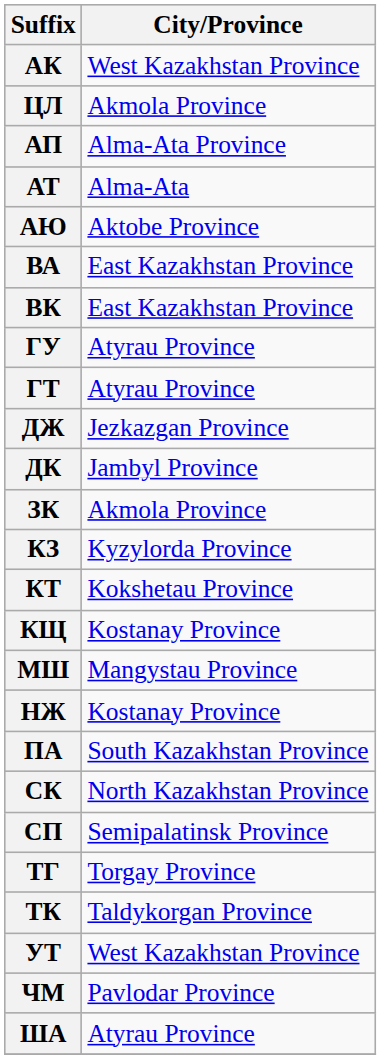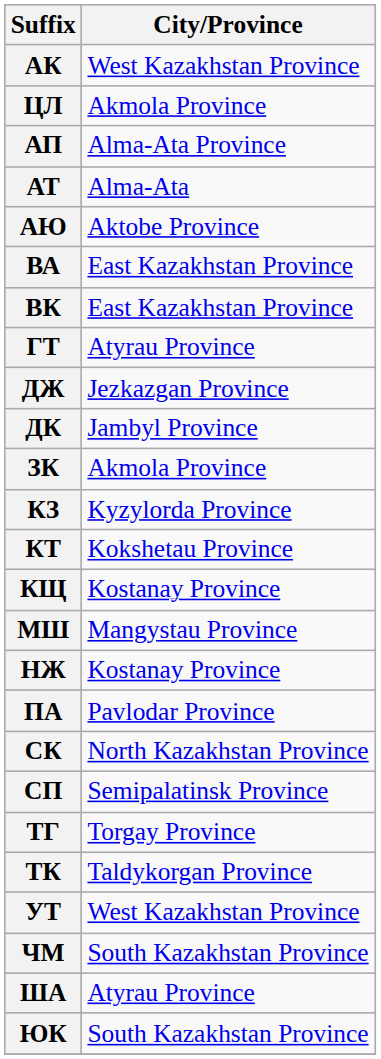- row: ГУ | Atyrau Province
ПА | City/Province: South Kazakhstan Province -> Pavlodar Province
ЧМ | City/Province: Pavlodar Province -> South Kazakhstan Province
+ row: ЮК | South Kazakhstan Province
